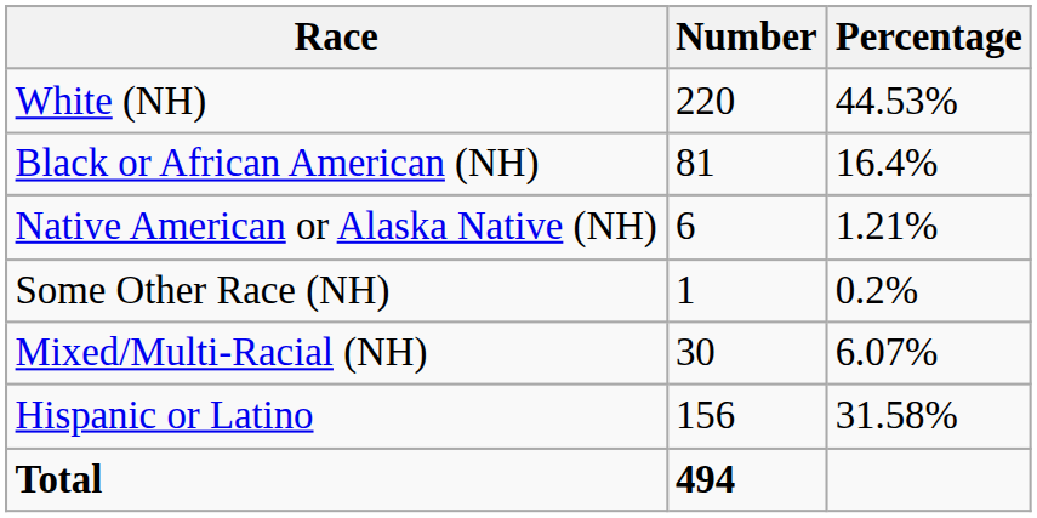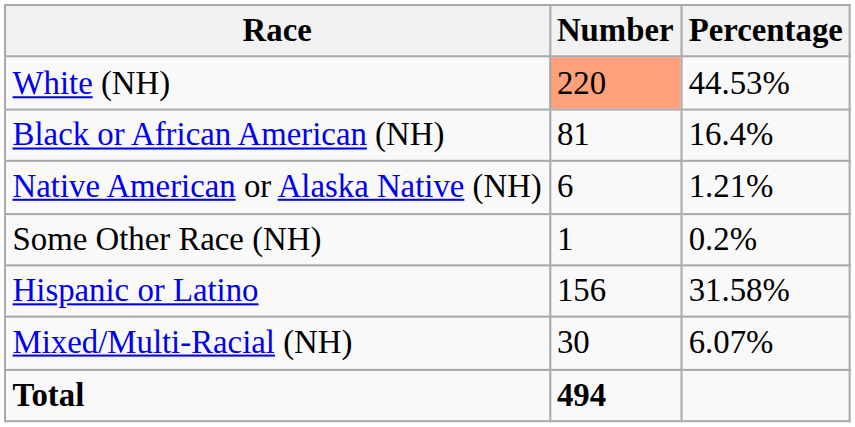White (NH) | Number: no background -> lightsalmon background
rows swapped: Mixed/Multi-Racial (NH) <-> Hispanic or Latino
